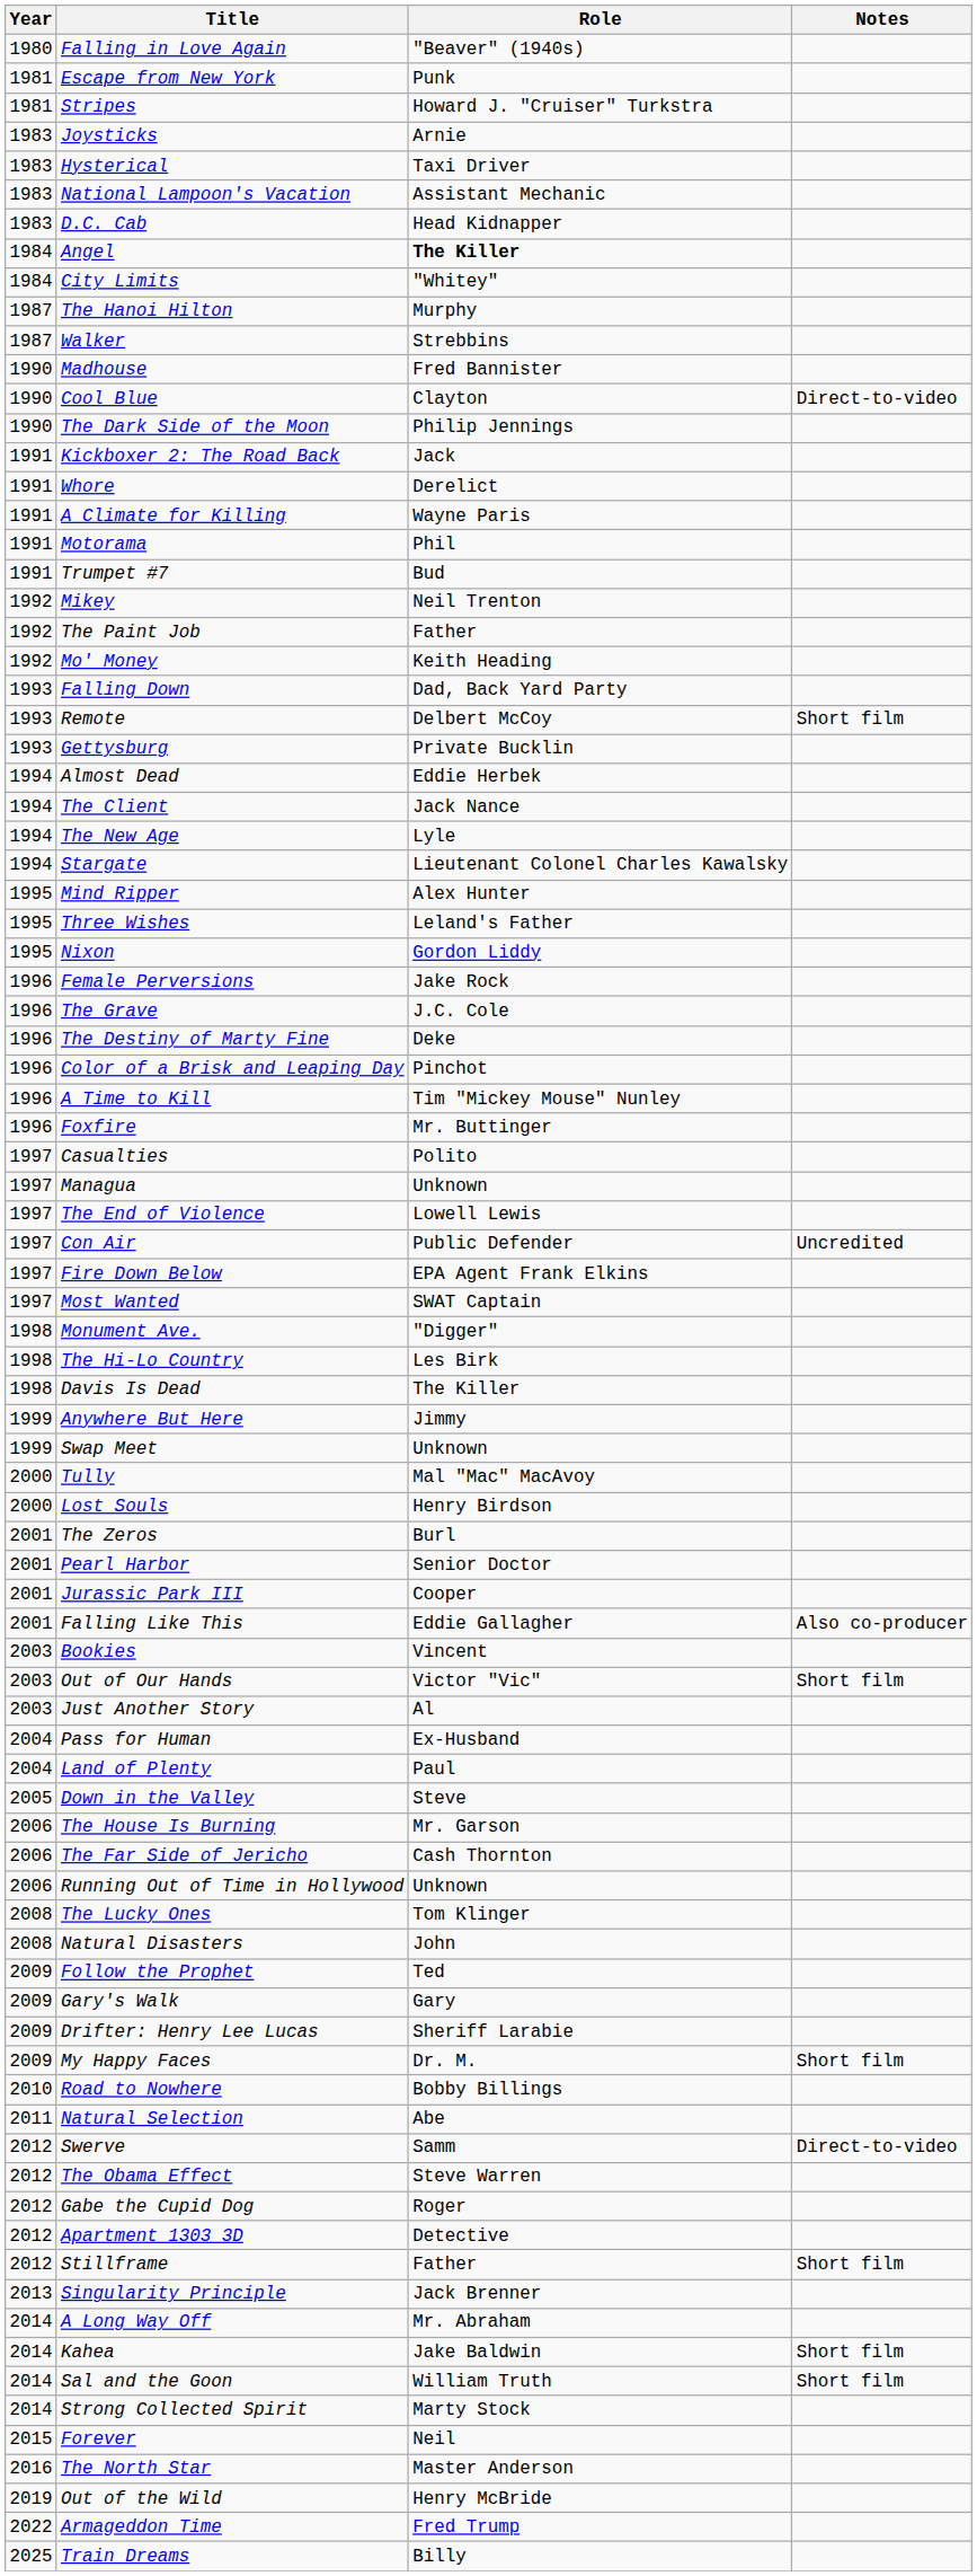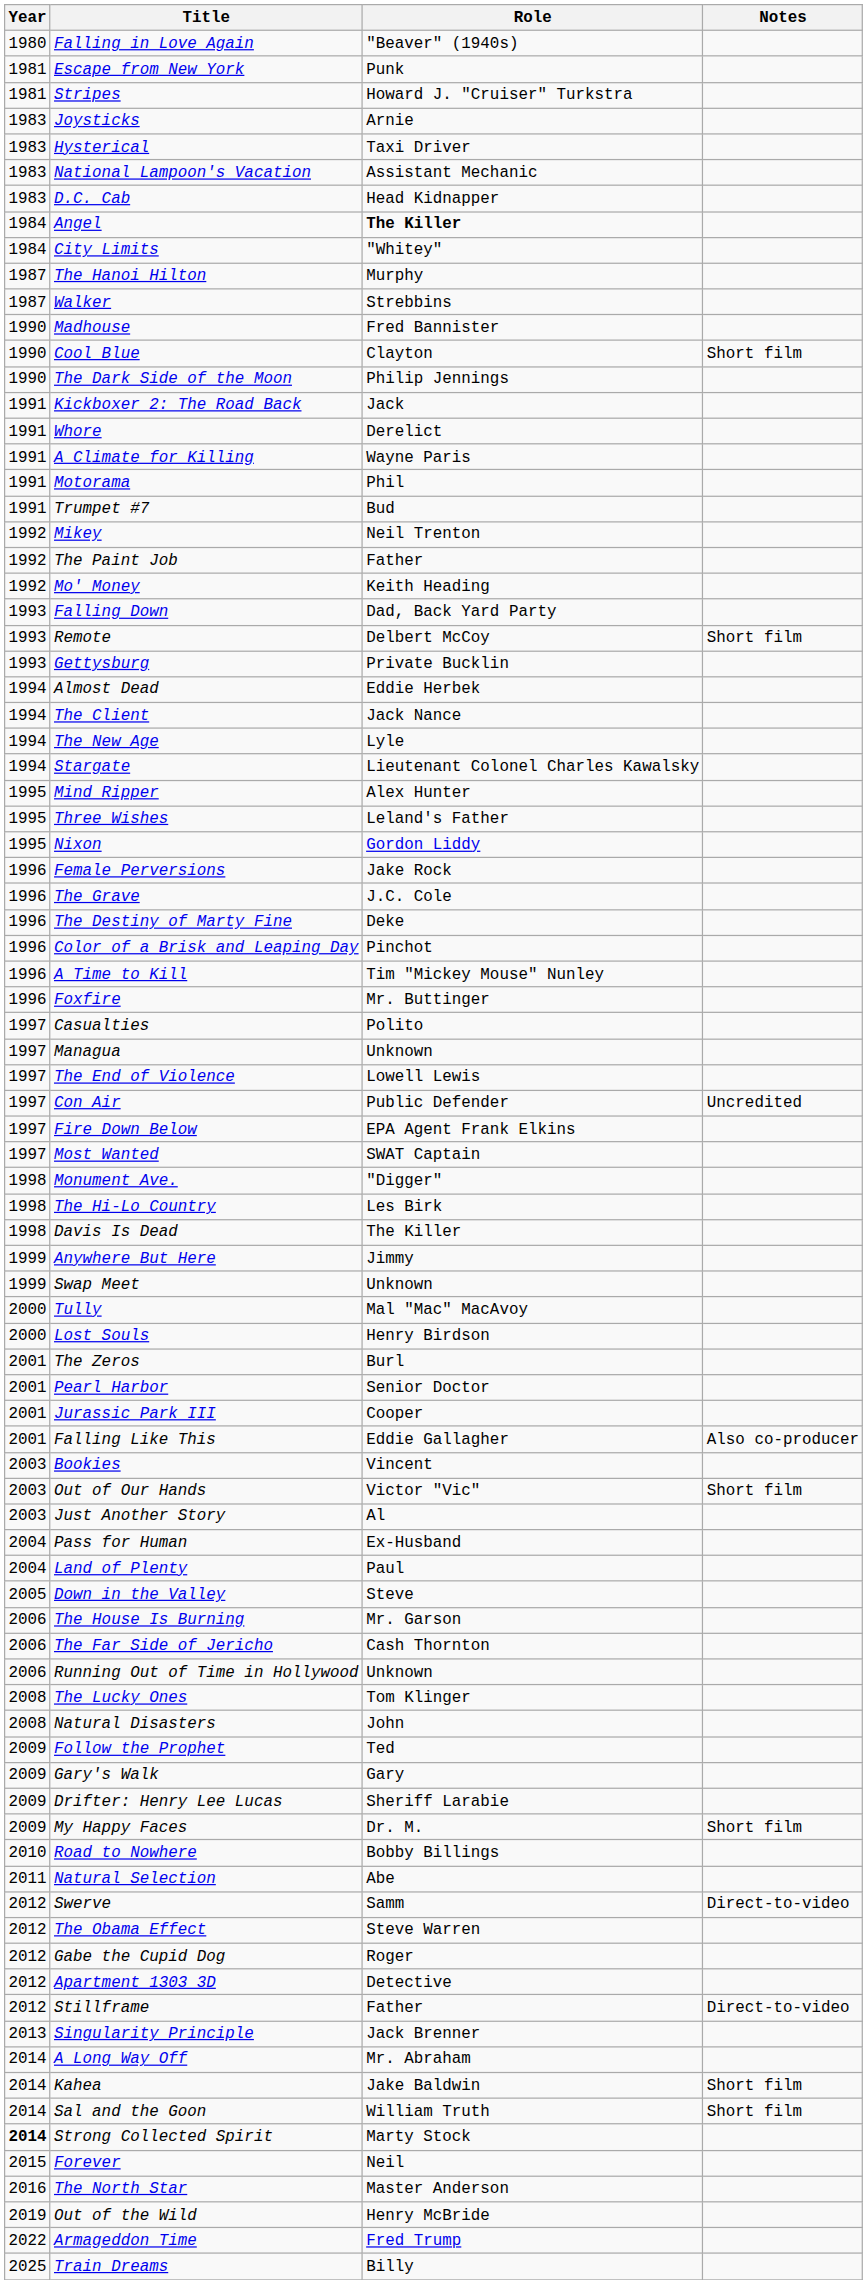Cool Blue | Notes: Direct-to-video -> Short film
Stillframe | Notes: Short film -> Direct-to-video
Strong Collected Spirit | Year: normal -> bold
